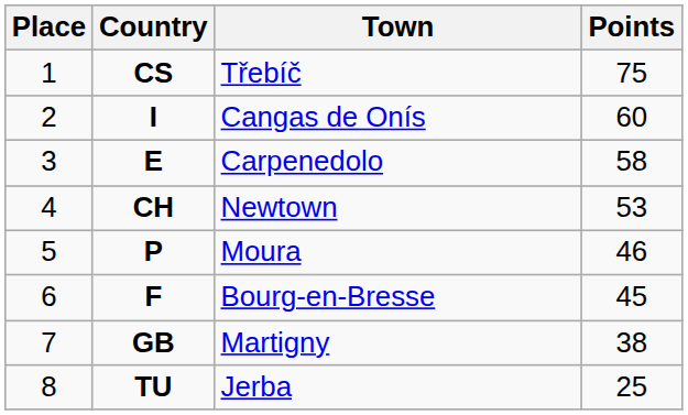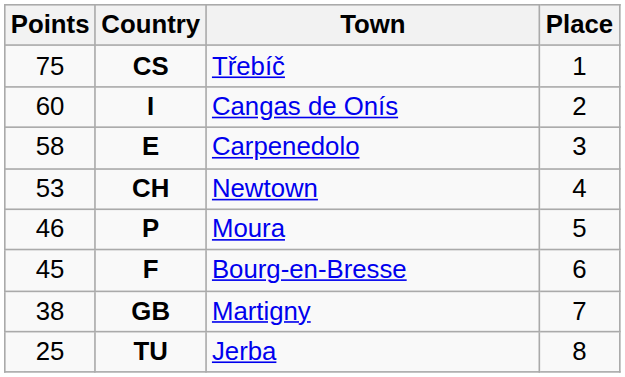columns swapped: Place <-> Points
